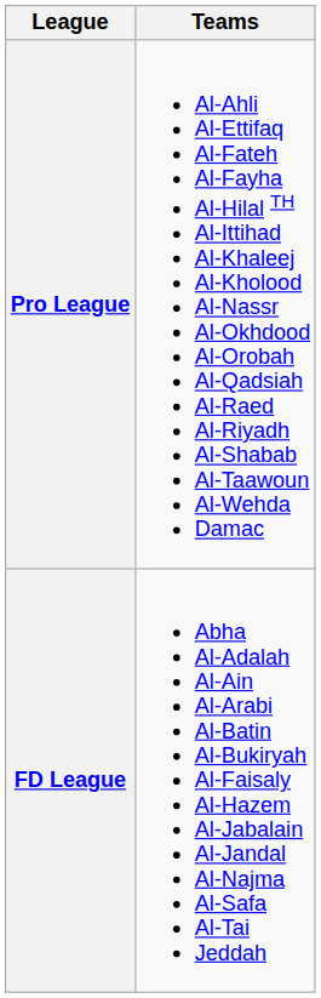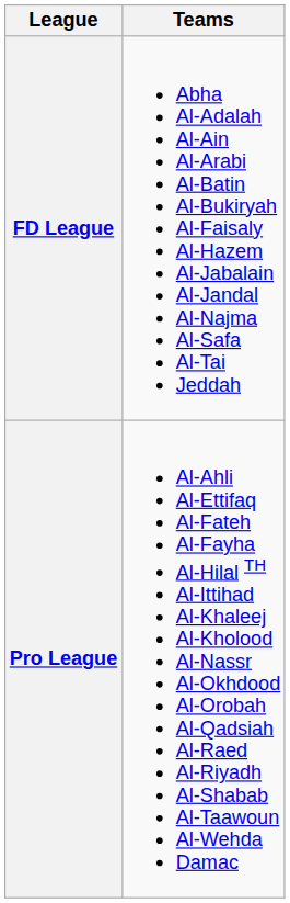rows swapped: Pro League <-> FD League
